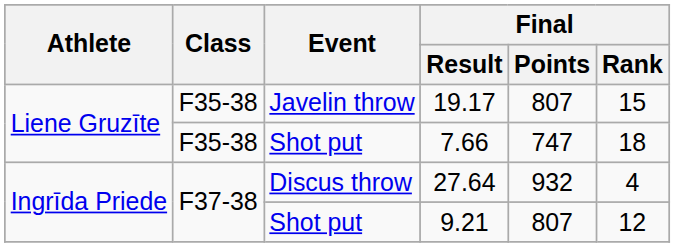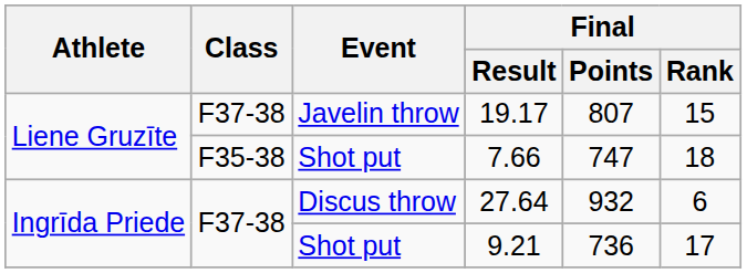19.17 | Class: F35-38 -> F37-38
27.64 | Final / Rank: 4 -> 6
9.21 | Final / Points: 807 -> 736
9.21 | Final / Rank: 12 -> 17
